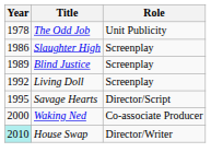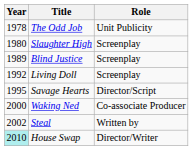Slaughter High | Year: 1986 -> 1980
+ row: 2002 | Steal | Written by
